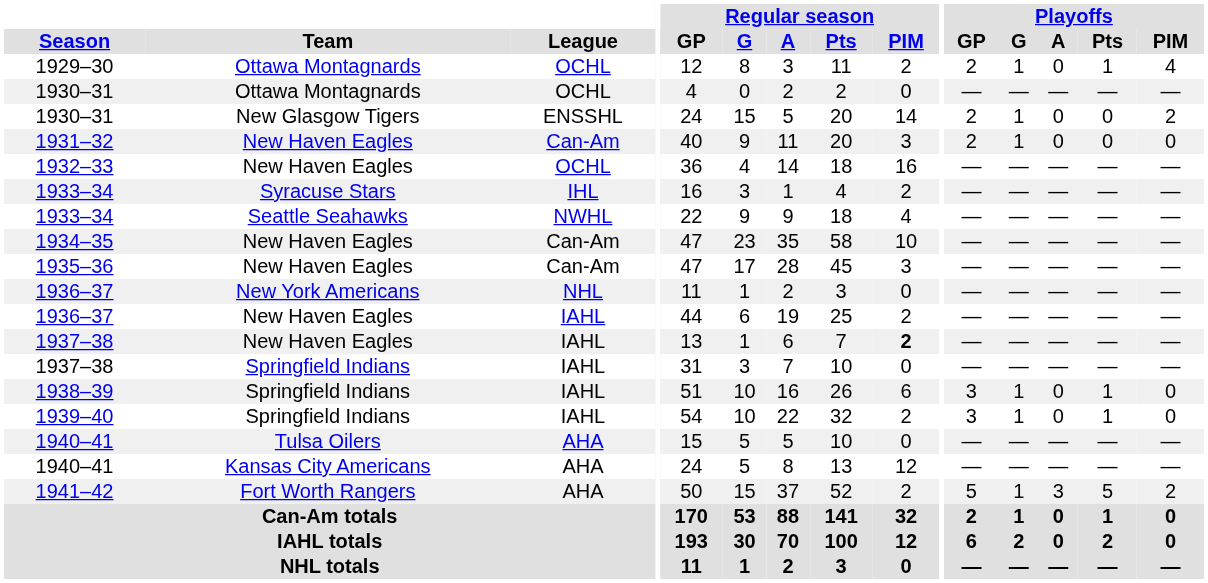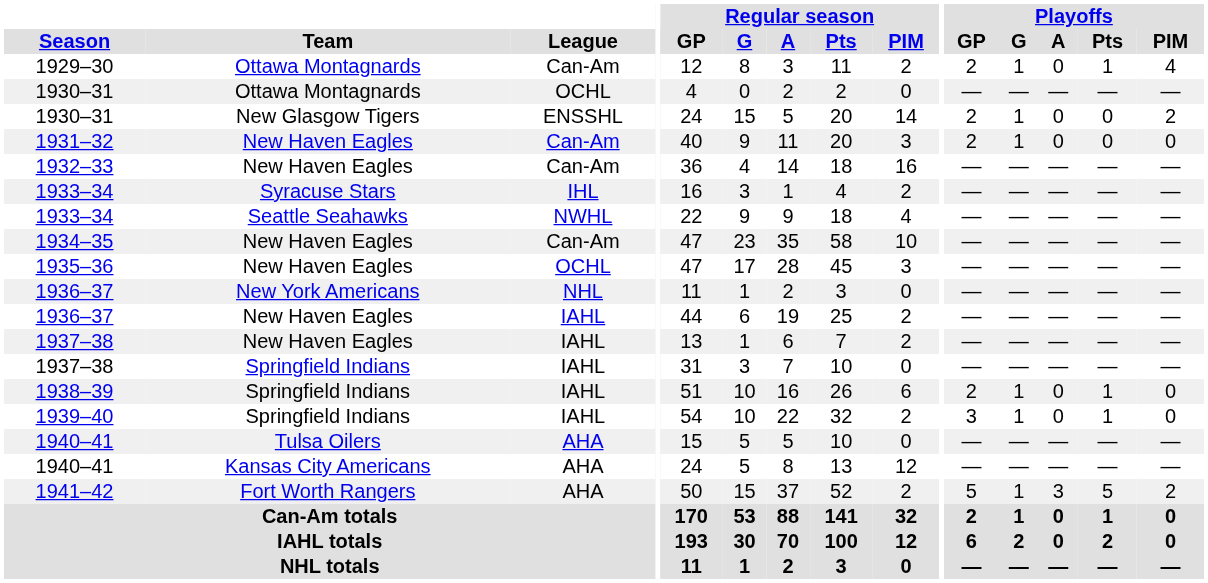1929–30 | League: OCHL -> Can-Am
1932–33 | League: OCHL -> Can-Am
1935–36 | League: Can-Am -> OCHL
1937–38 / New Haven Eagles | Regular season / PIM: bold -> normal
1938–39 | Playoffs / GP: 3 -> 2
